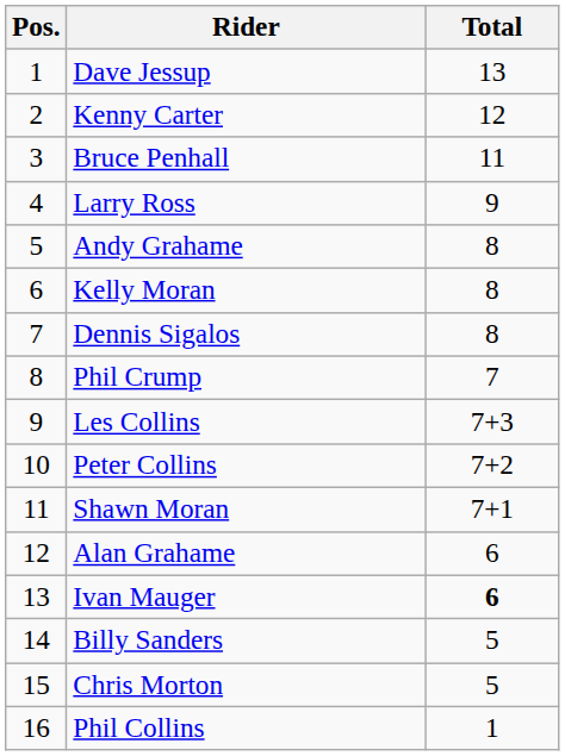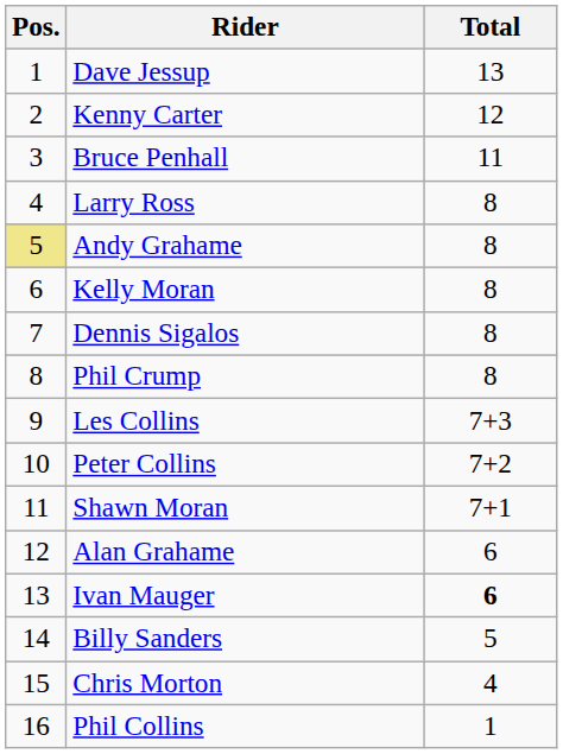Larry Ross | Total: 9 -> 8
Andy Grahame | Pos.: no background -> khaki background
Phil Crump | Total: 7 -> 8
Chris Morton | Total: 5 -> 4
